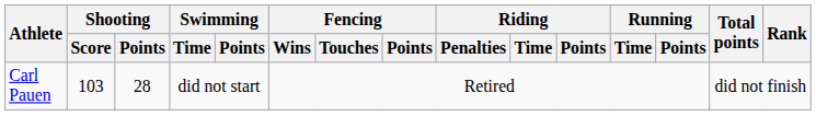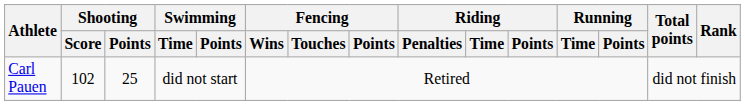Carl Pauen | Shooting / Score: 103 -> 102
Carl Pauen | Shooting / Points: 28 -> 25
